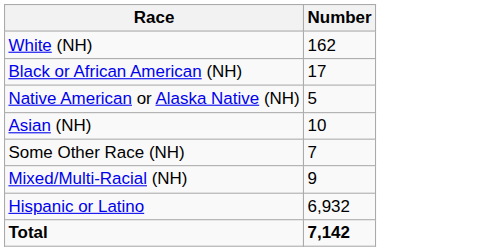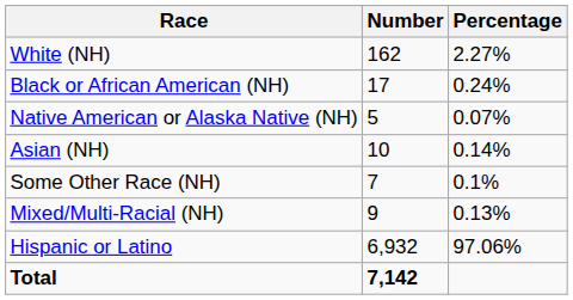+ column: Percentage | 2.27% | 0.24% | 0.07% | 0.14% | 0.1% | 0.13% | 97.06%
